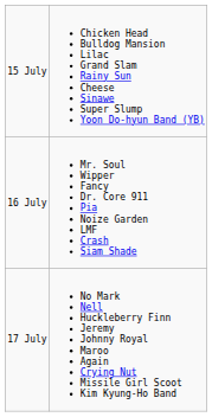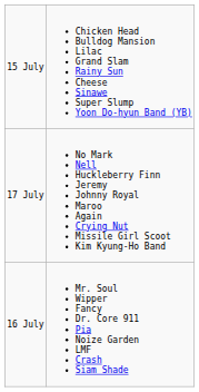rows swapped: 16 July <-> 17 July
